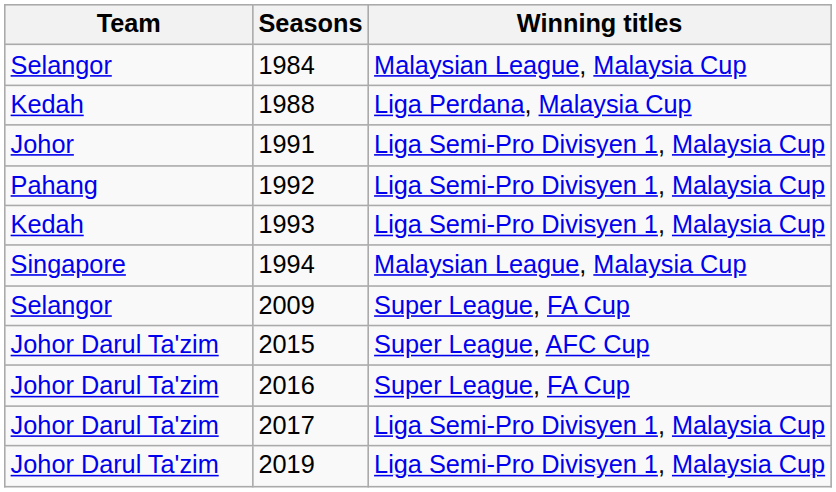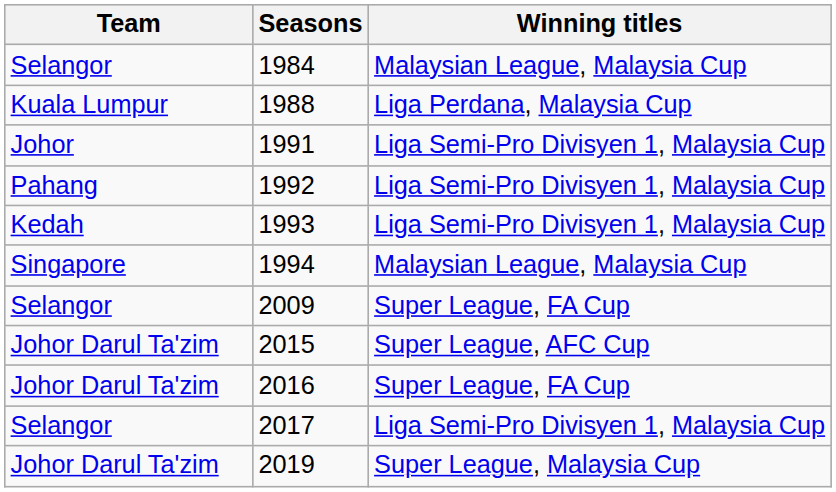1988 | Team: Kedah -> Kuala Lumpur
2017 | Team: Johor Darul Ta'zim -> Selangor
2019 | Winning titles: Liga Semi-Pro Divisyen 1, Malaysia Cup -> Super League, Malaysia Cup
